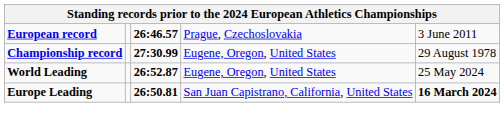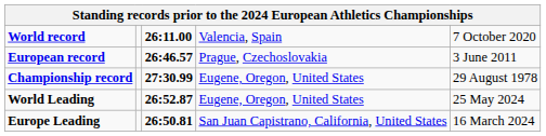+ row: World record | 26:11.00 | Valencia, Spain | 7 October 2020
Europe Leading | column 5: bold -> normal
